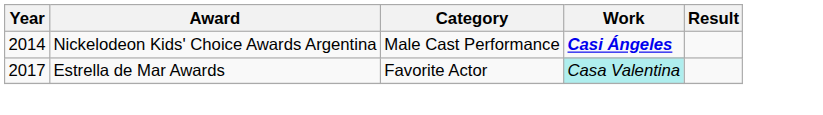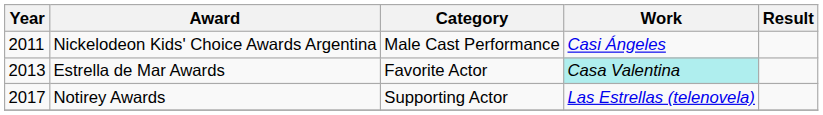Nickelodeon Kids' Choice Awards Argentina | Year: 2014 -> 2011
Nickelodeon Kids' Choice Awards Argentina | Work: bold -> normal
Estrella de Mar Awards | Year: 2017 -> 2013
+ row: 2017 | Notirey Awards | Supporting Actor | Las Estrellas (telenovela)
